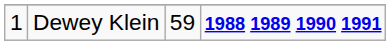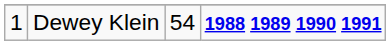Dewey Klein | column 3: 59 -> 54
